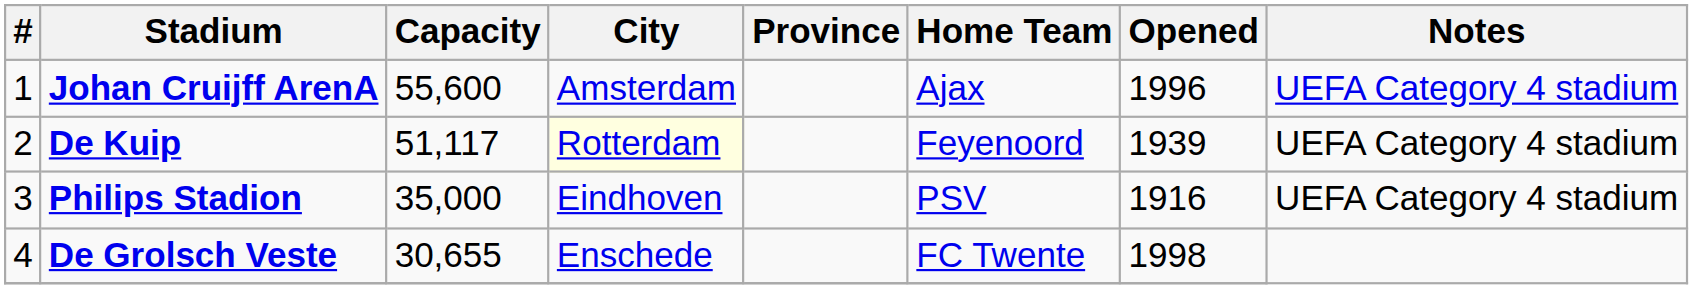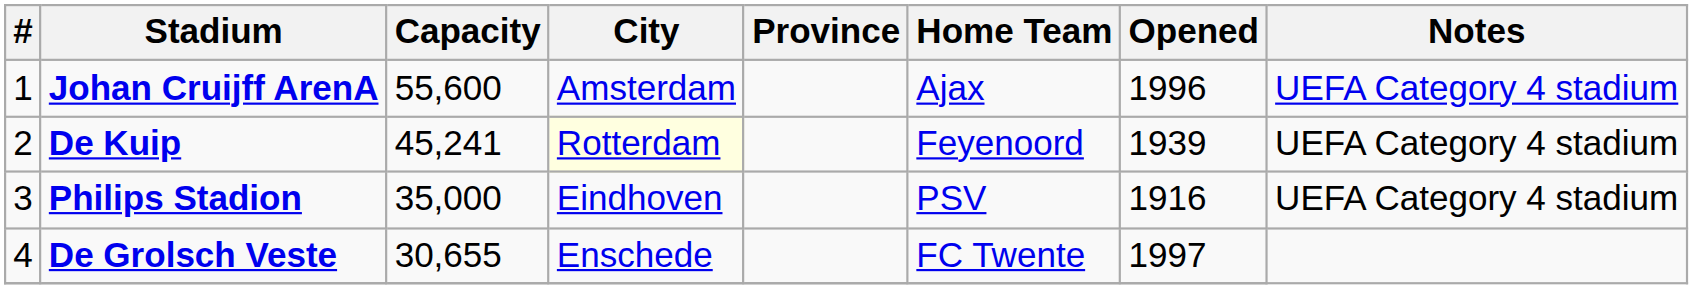De Kuip | Capacity: 51,117 -> 45,241
De Grolsch Veste | Opened: 1998 -> 1997
